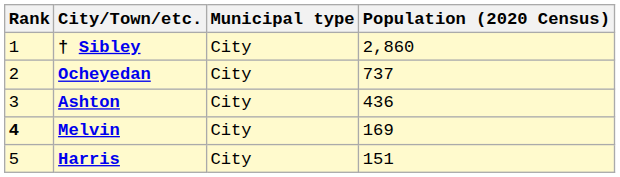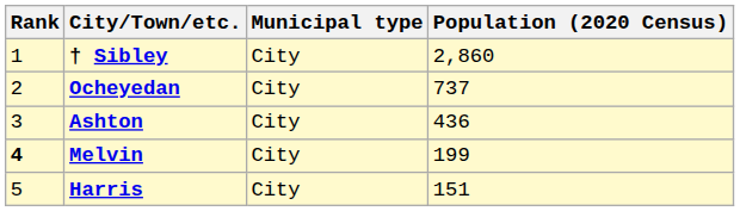Melvin | Population (2020 Census): 169 -> 199
